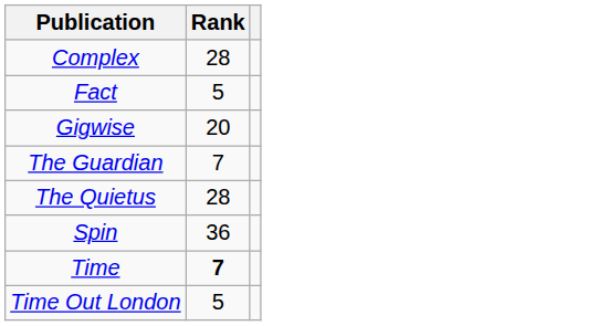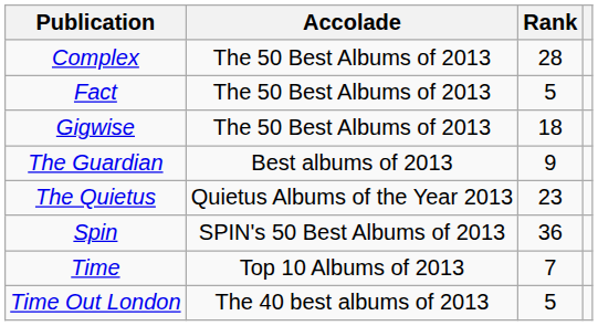+ column: Accolade | The 50 Best Albums of 2013 | The 50 Best Albums of 2013 | The 50 Best Albums of 2013 | Best albums of 2013 | Quietus Albums of the Year 2013 | SPIN's 50 Best Albums of 2013 | Top 10 Albums of 2013 | The 40 best albums of 2013
Gigwise | Rank: 20 -> 18
The Guardian | Rank: 7 -> 9
The Quietus | Rank: 28 -> 23
Time | Rank: bold -> normal
